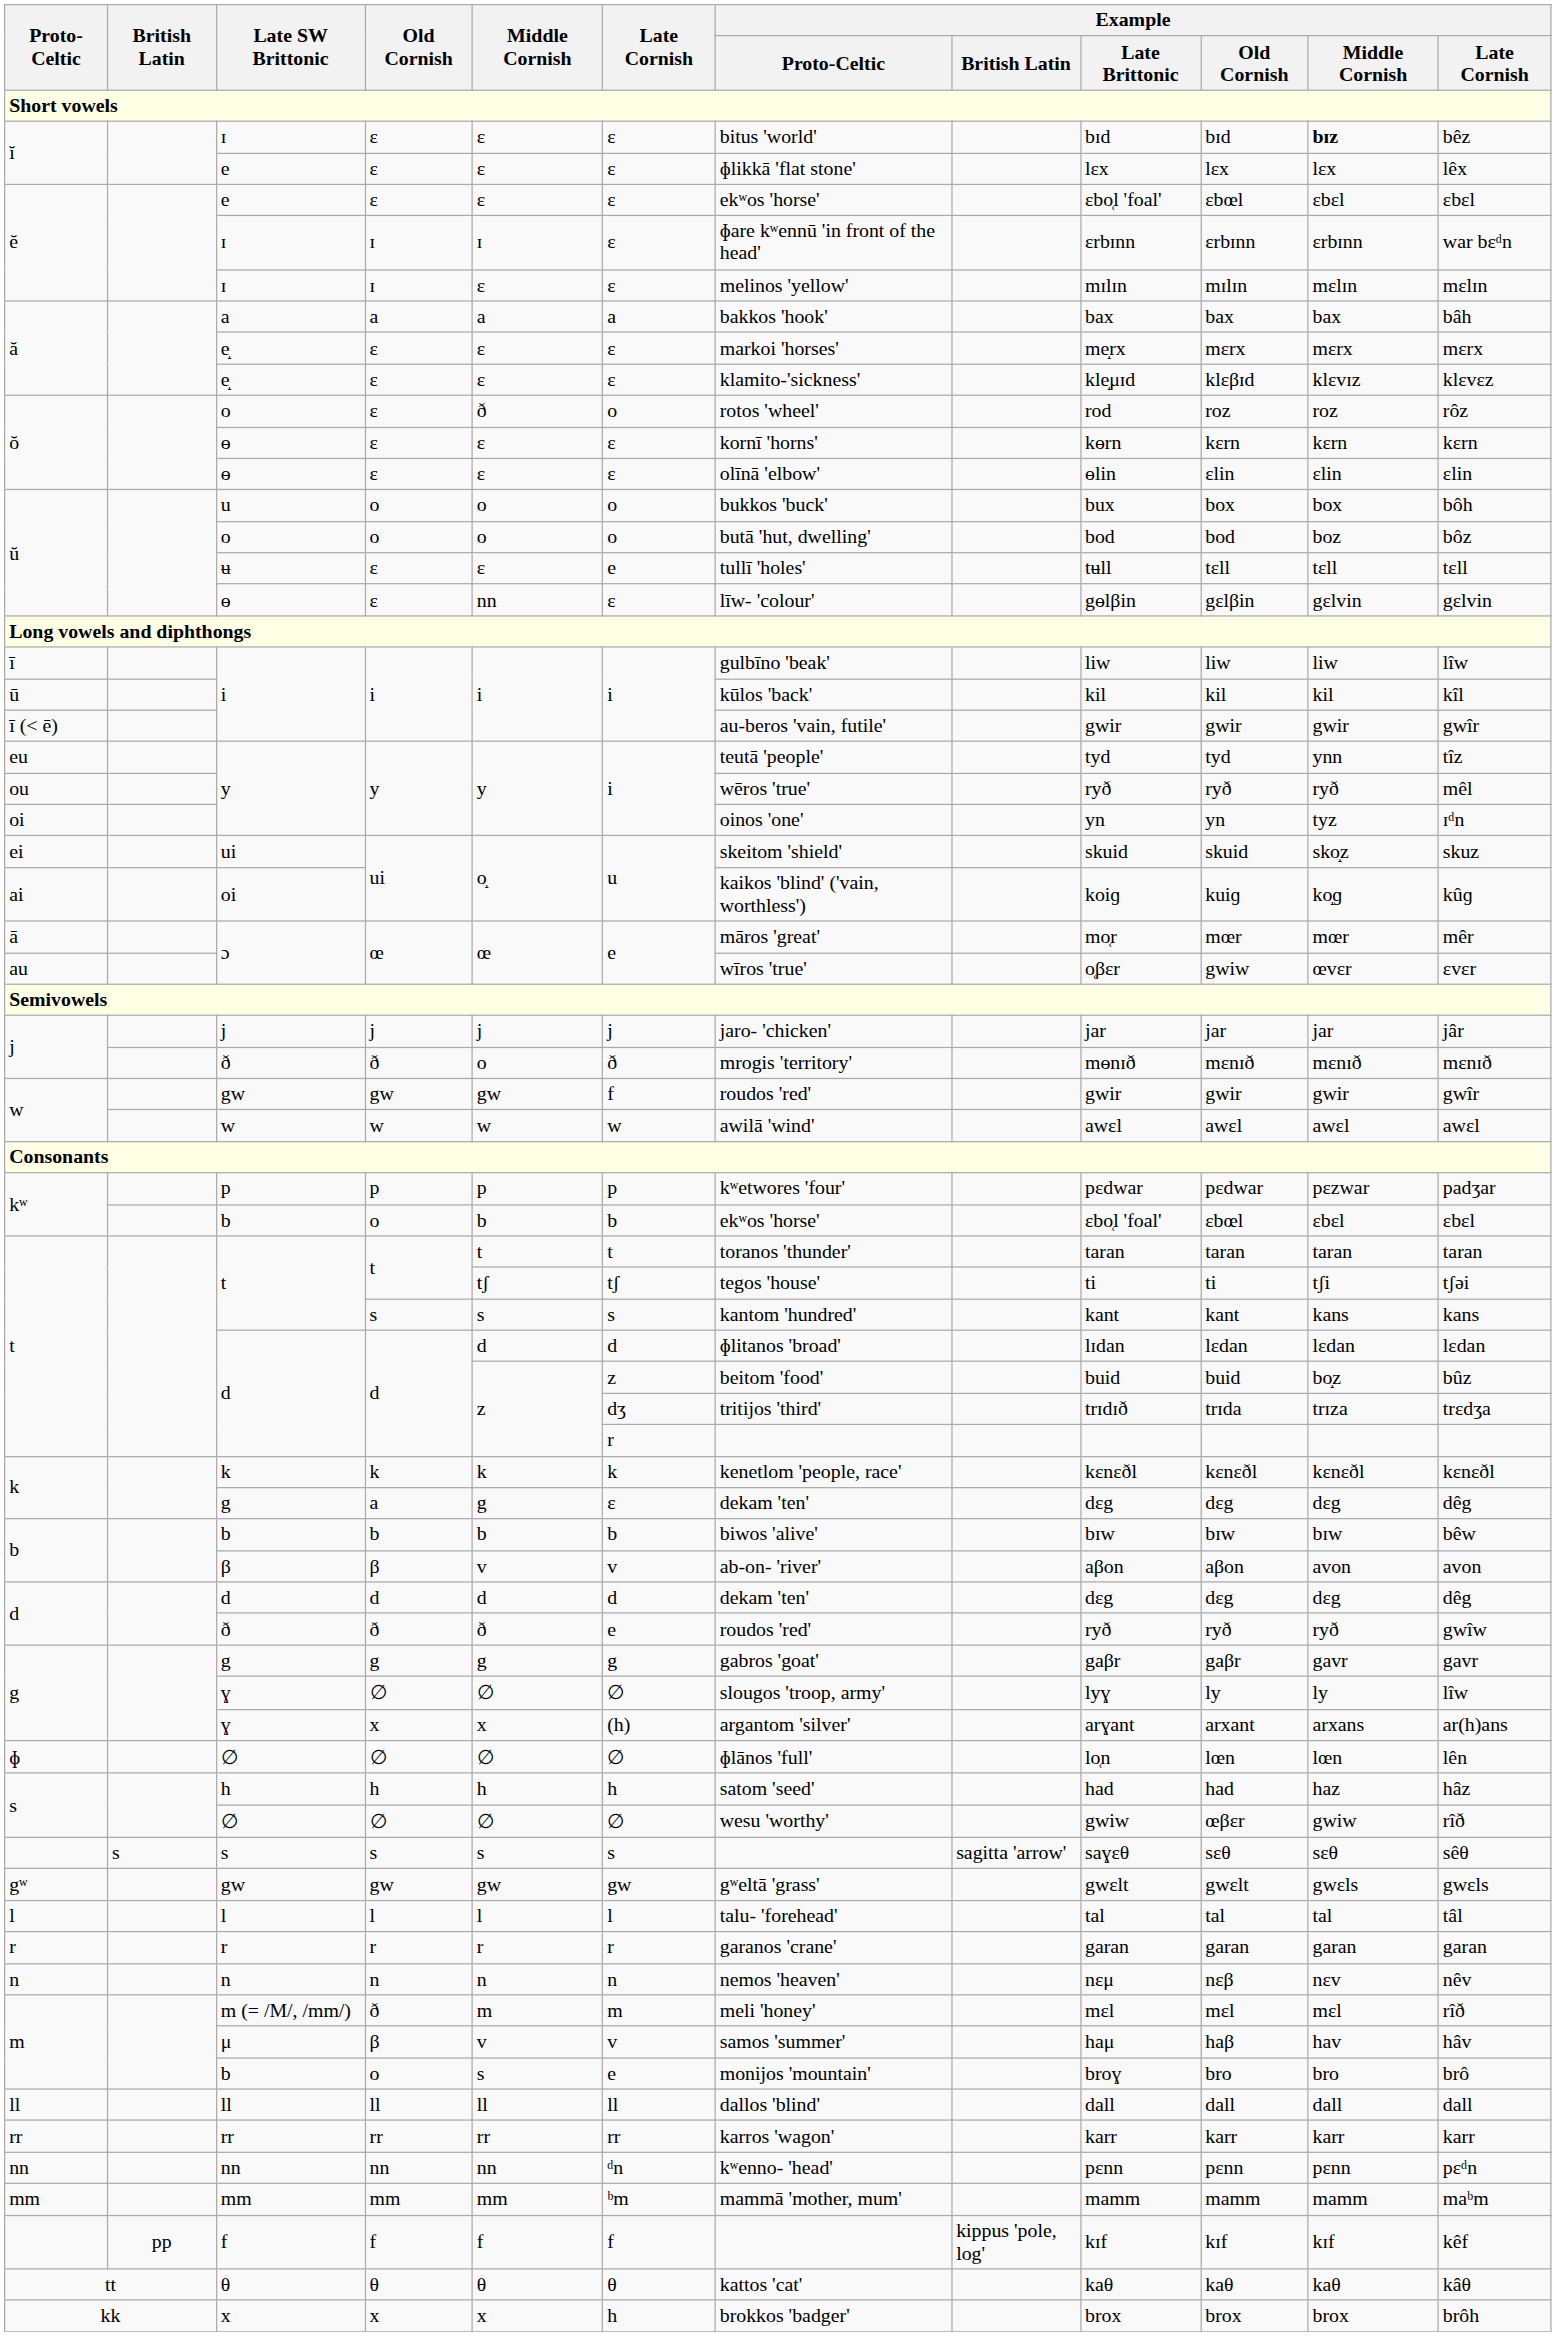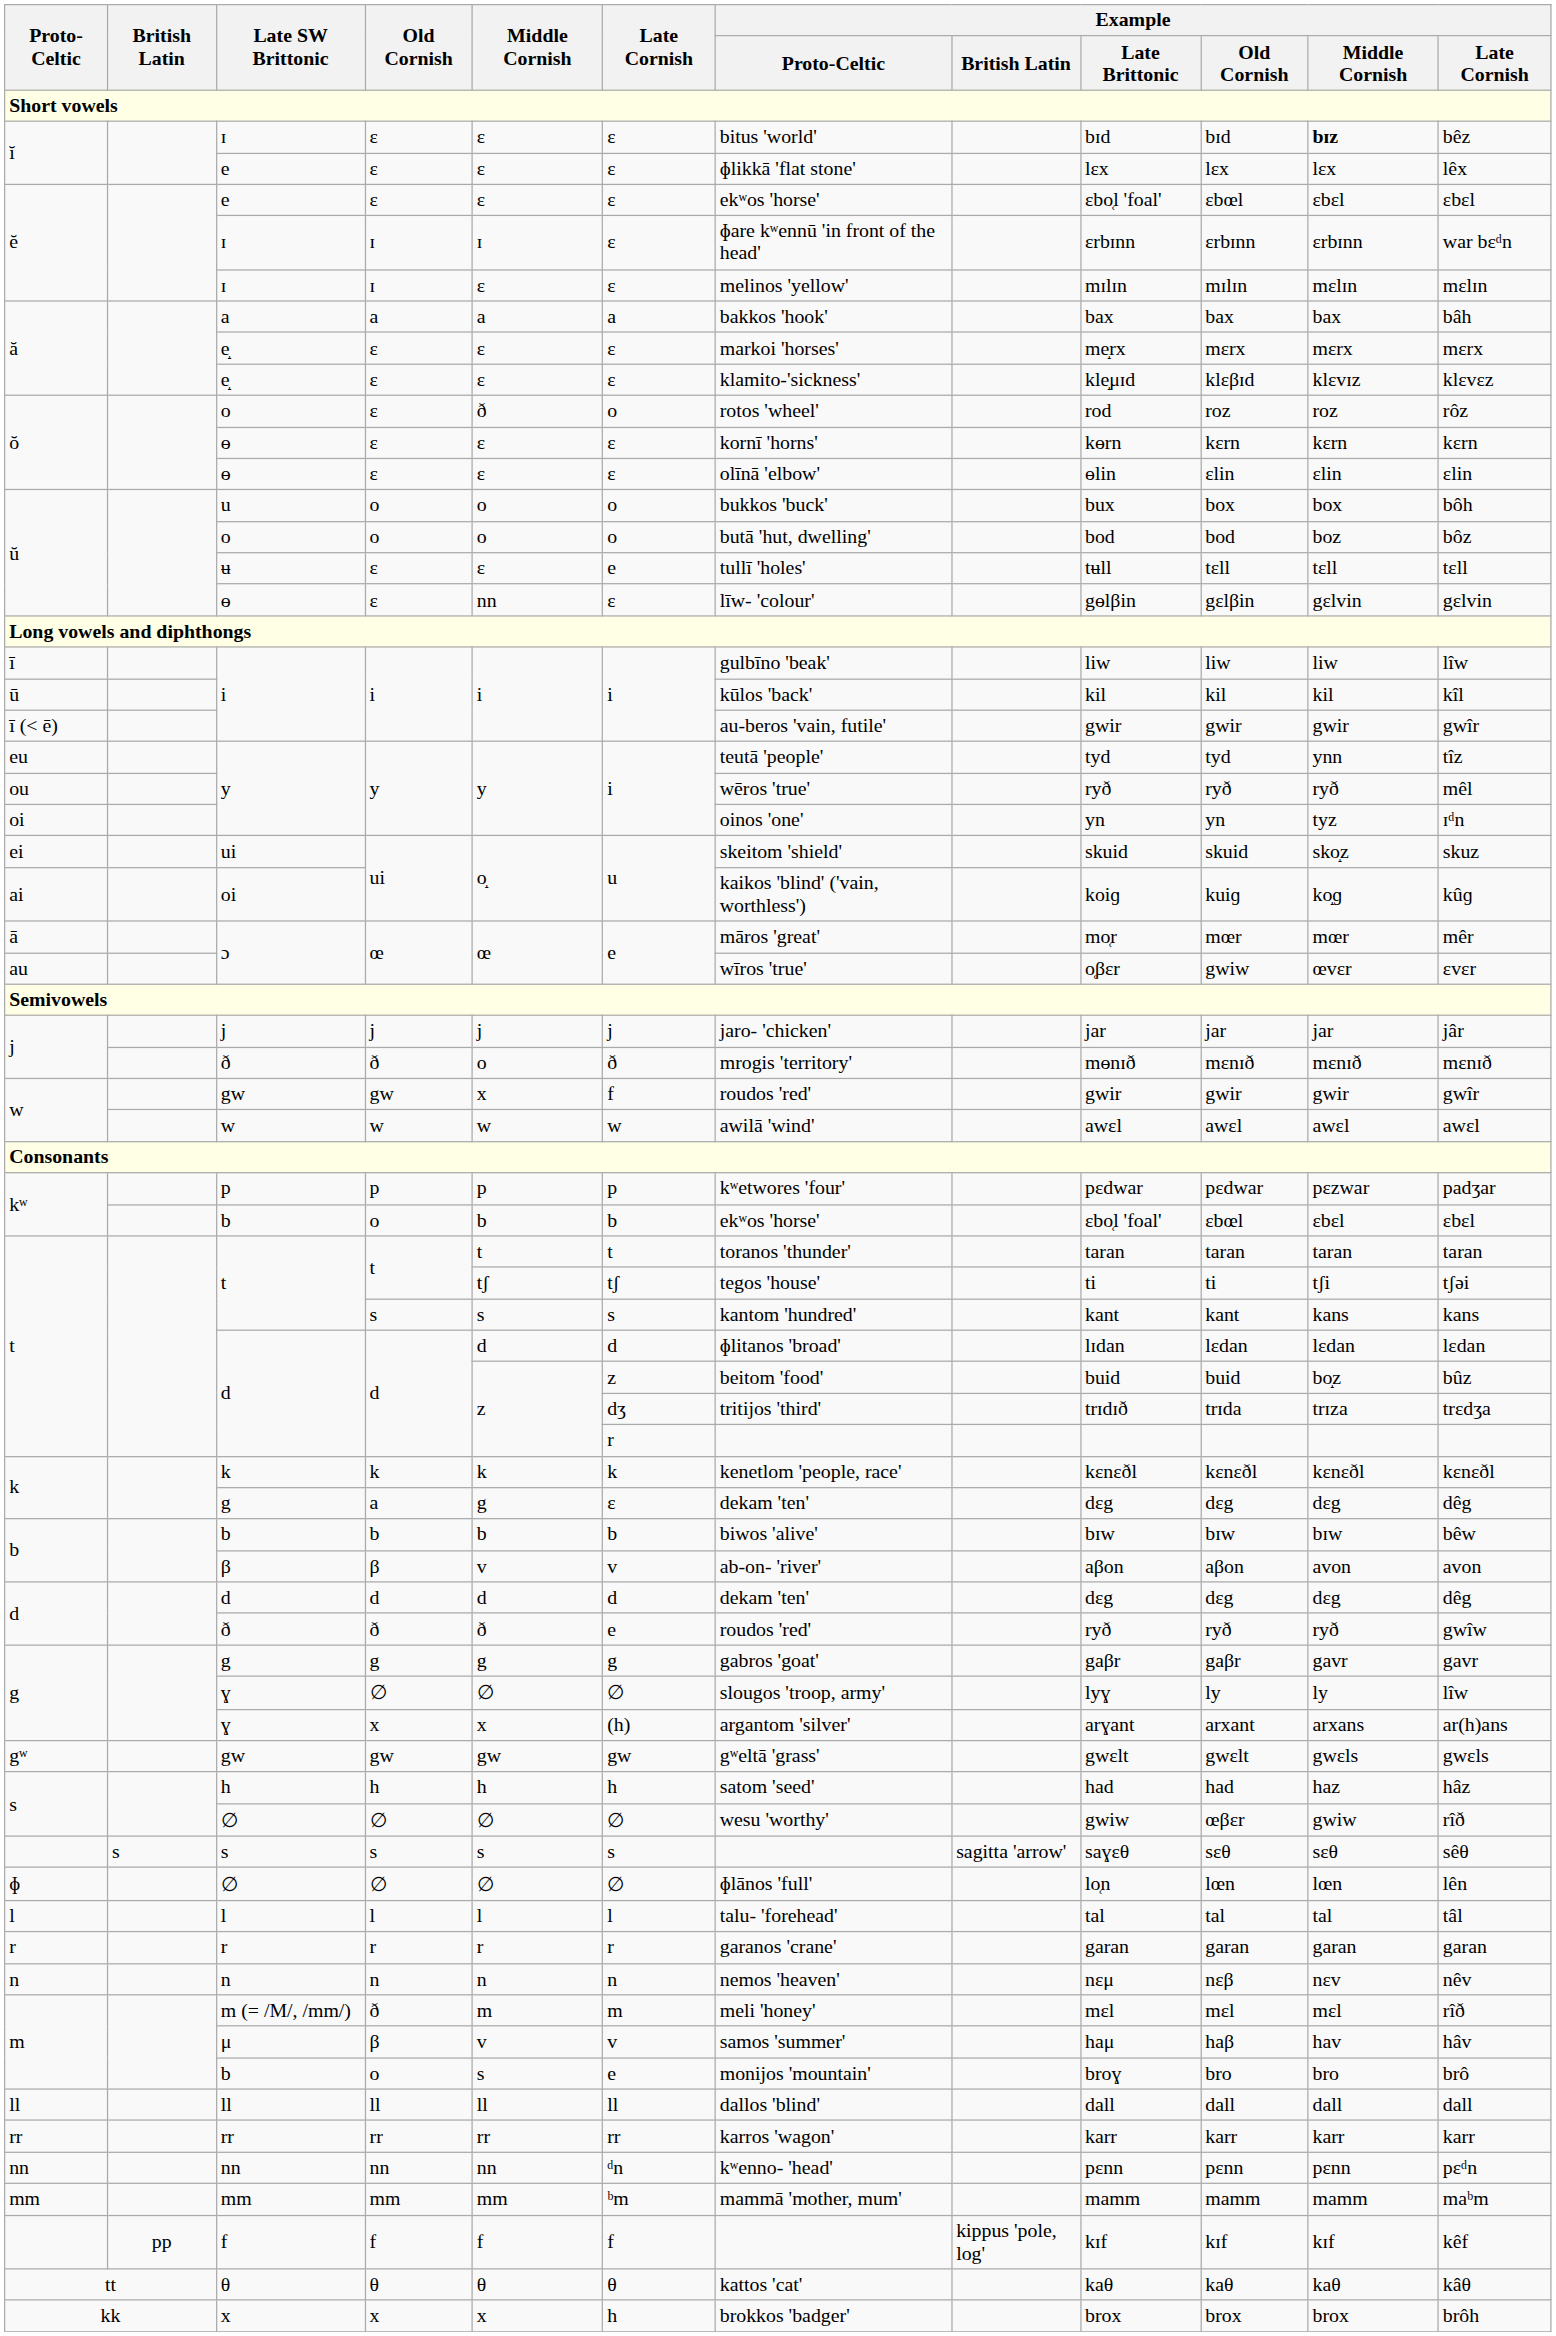w / gw | Middle Cornish: gw -> x
rows swapped: gʷ / gw <-> ɸ / ∅
